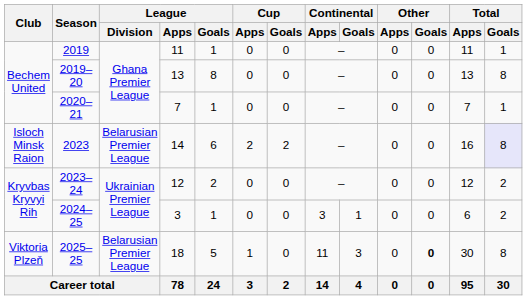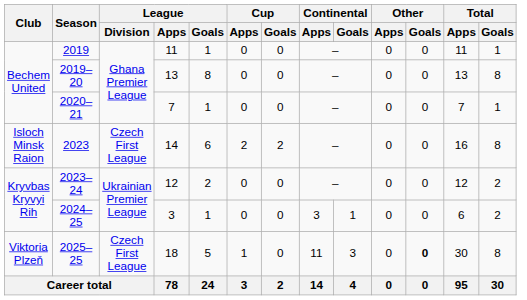2023 | League / Division: Belarusian Premier League -> Czech First League
2023 | Total / Goals: lavender background -> no background
2025–25 | League / Division: Belarusian Premier League -> Czech First League
